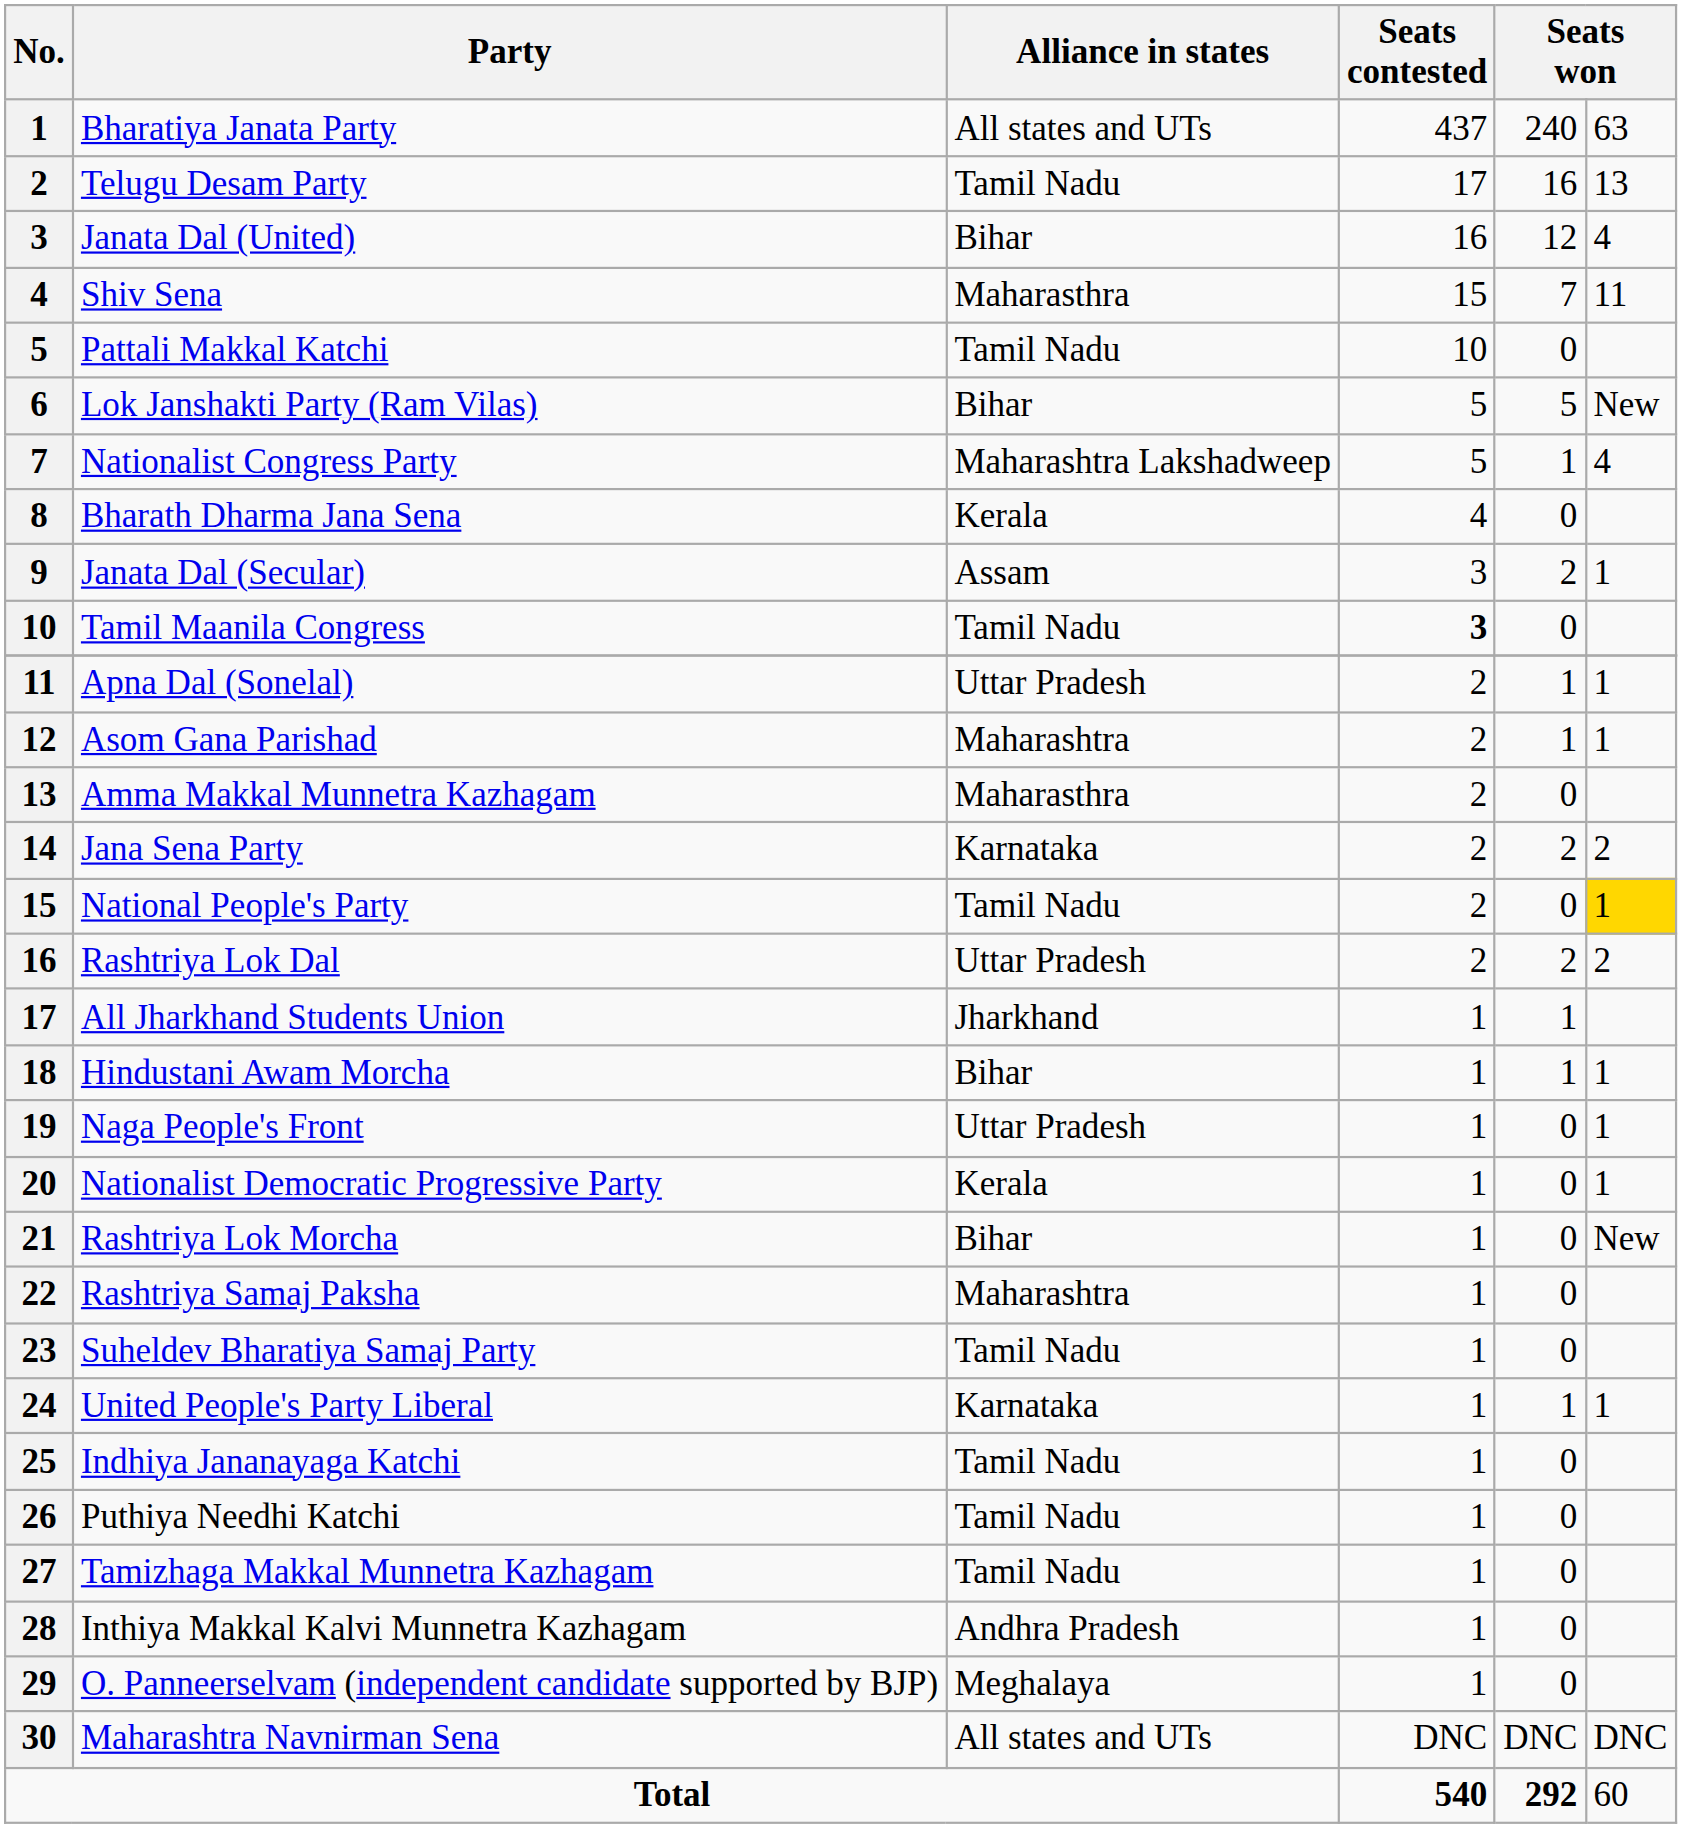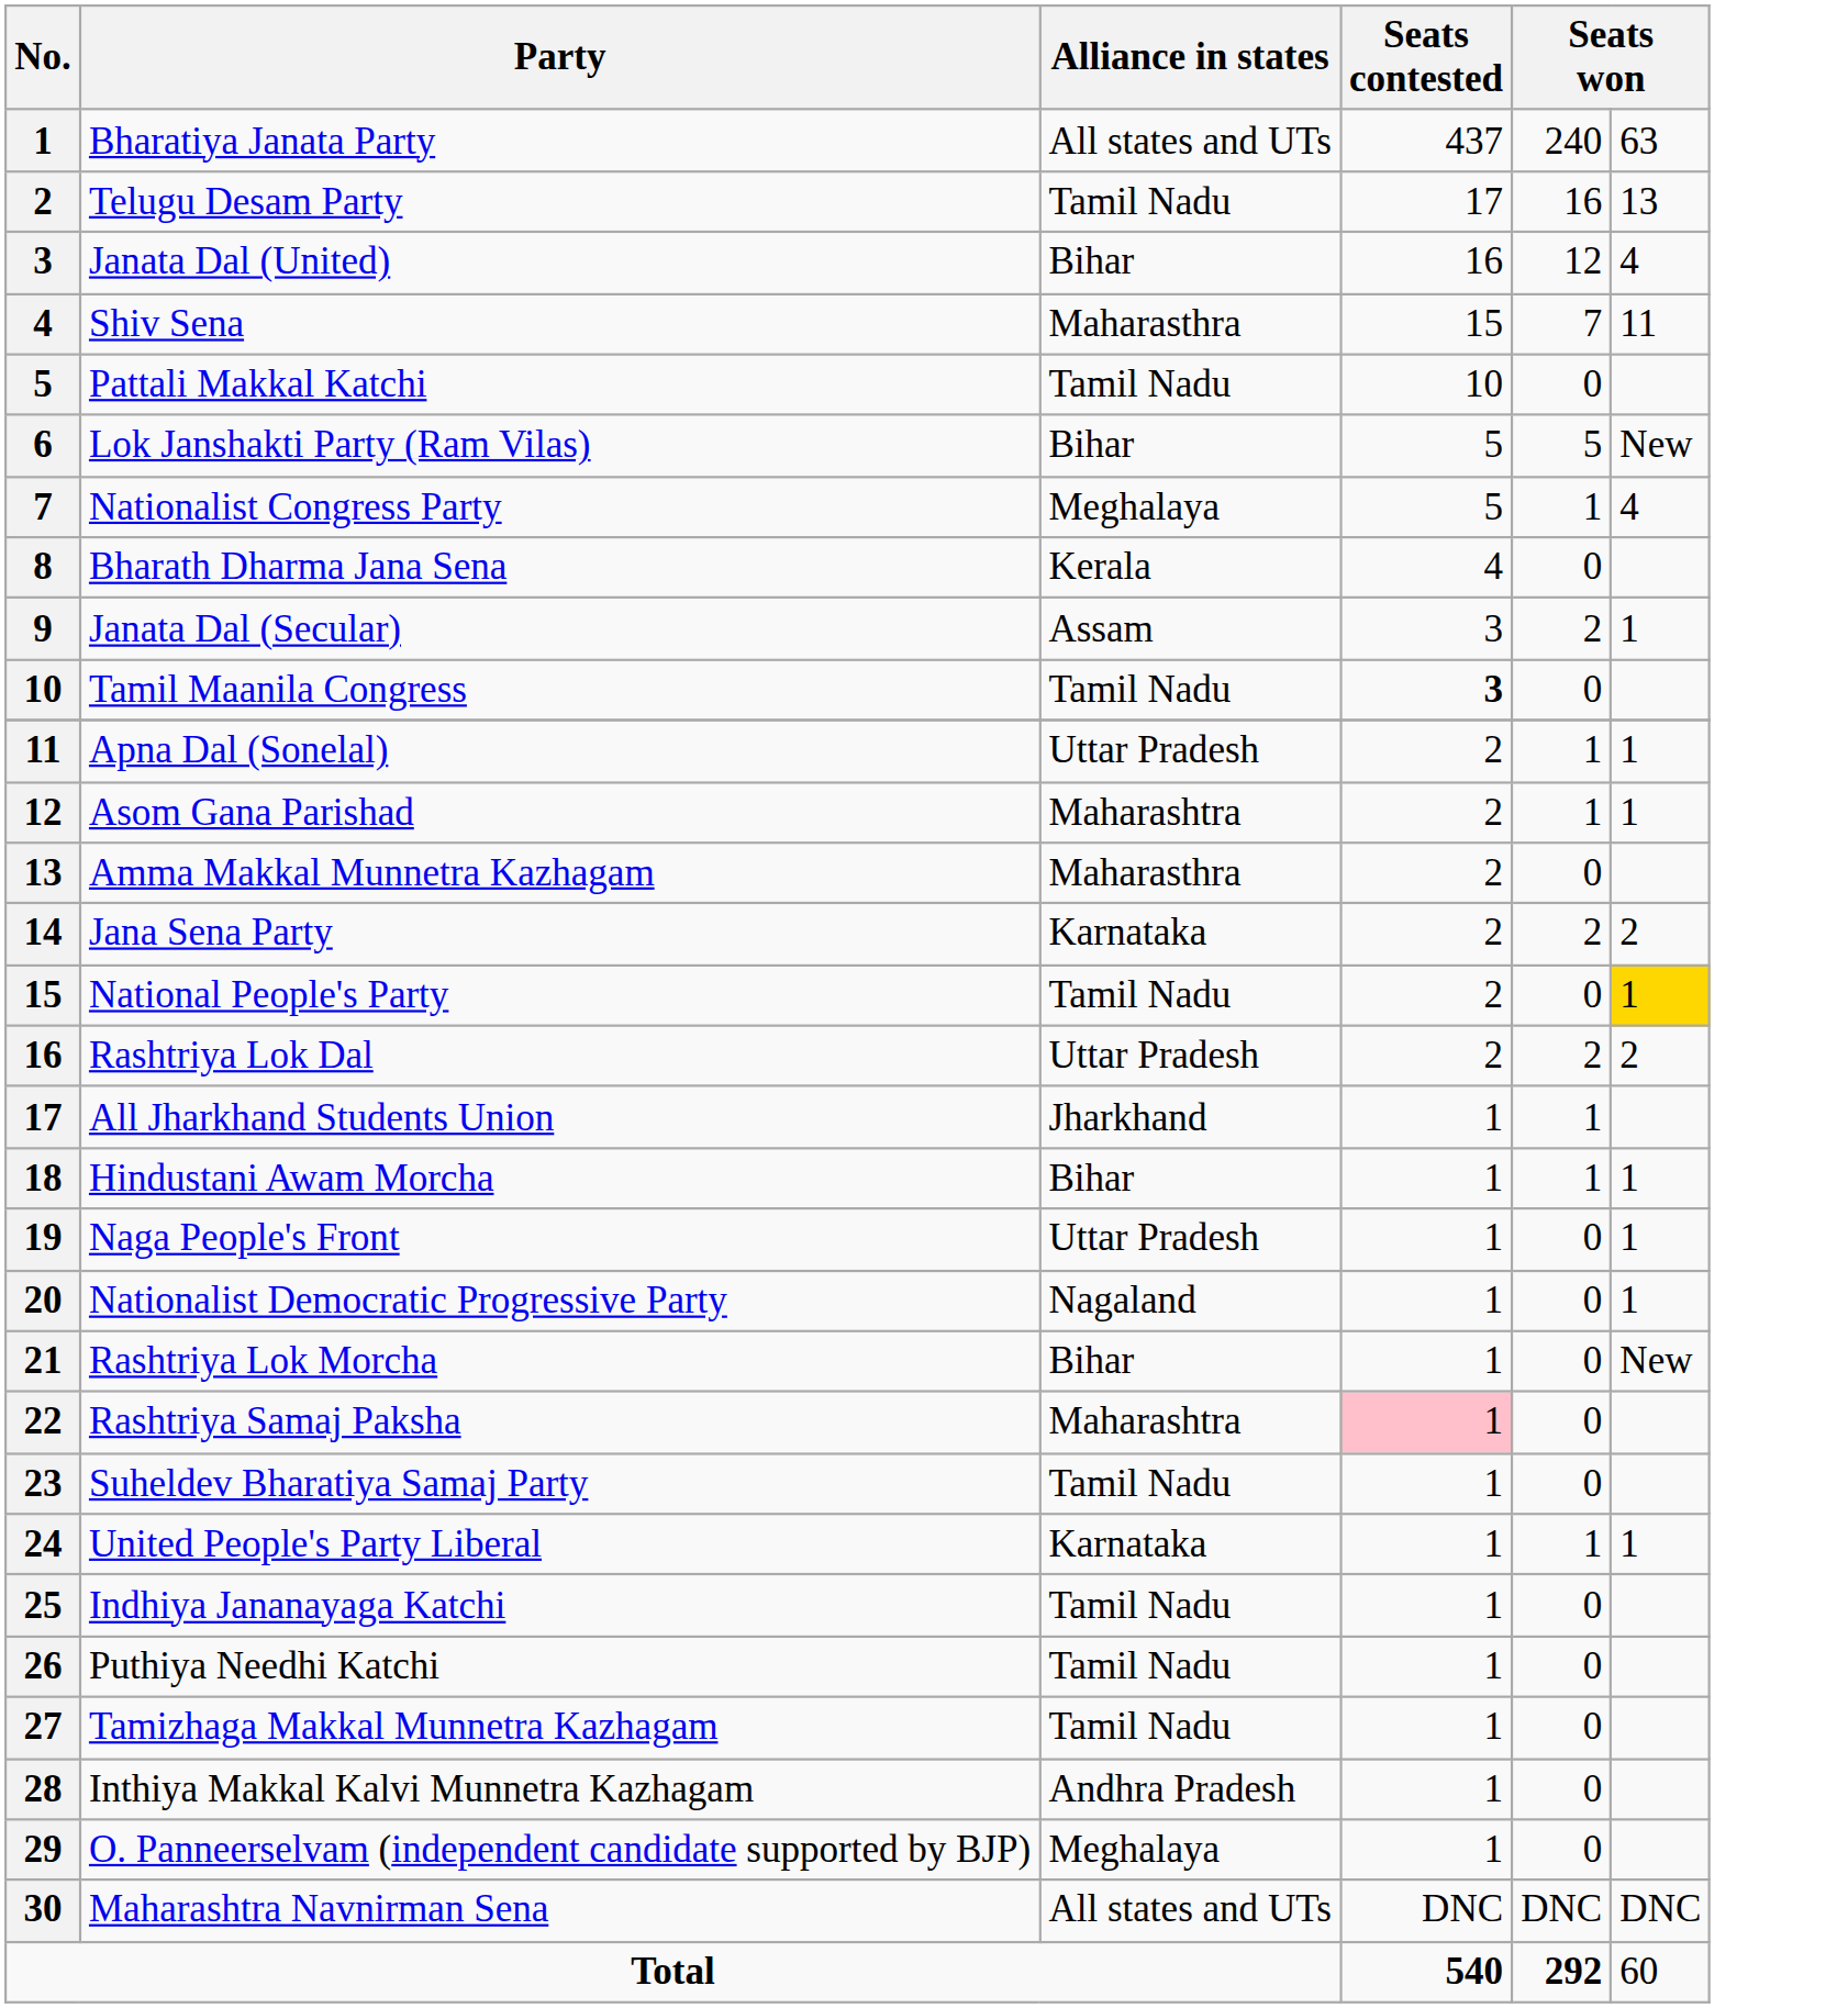Nationalist Congress Party | Alliance in states: Maharashtra Lakshadweep -> Meghalaya
Nationalist Democratic Progressive Party | Alliance in states: Kerala -> Nagaland
Rashtriya Samaj Paksha | Seats contested: no background -> pink background
